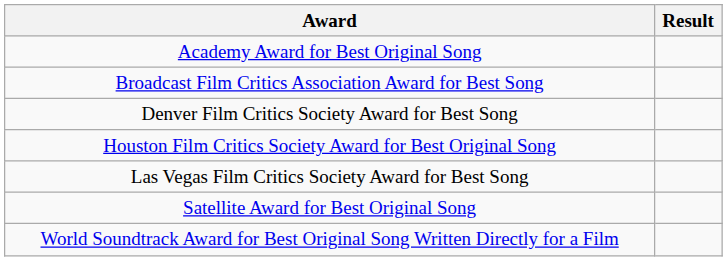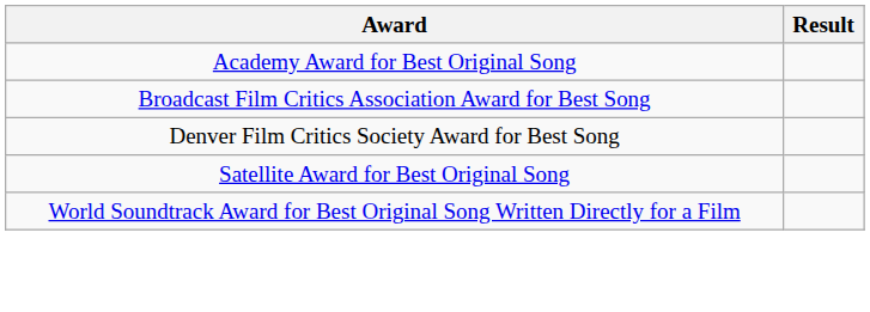- row: Houston Film Critics Society Award for Best Original Song
- row: Las Vegas Film Critics Society Award for Best Song
